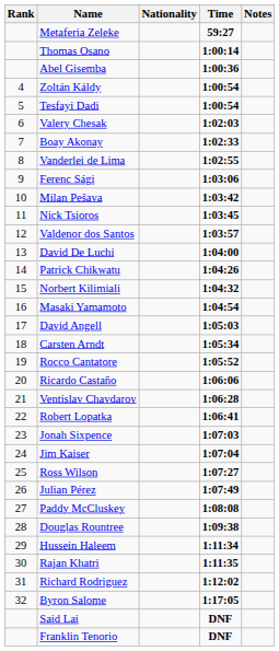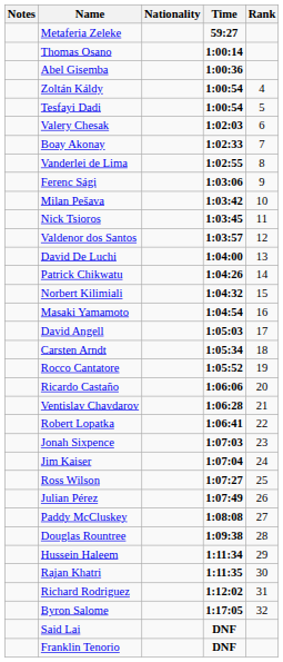columns swapped: Rank <-> Notes
